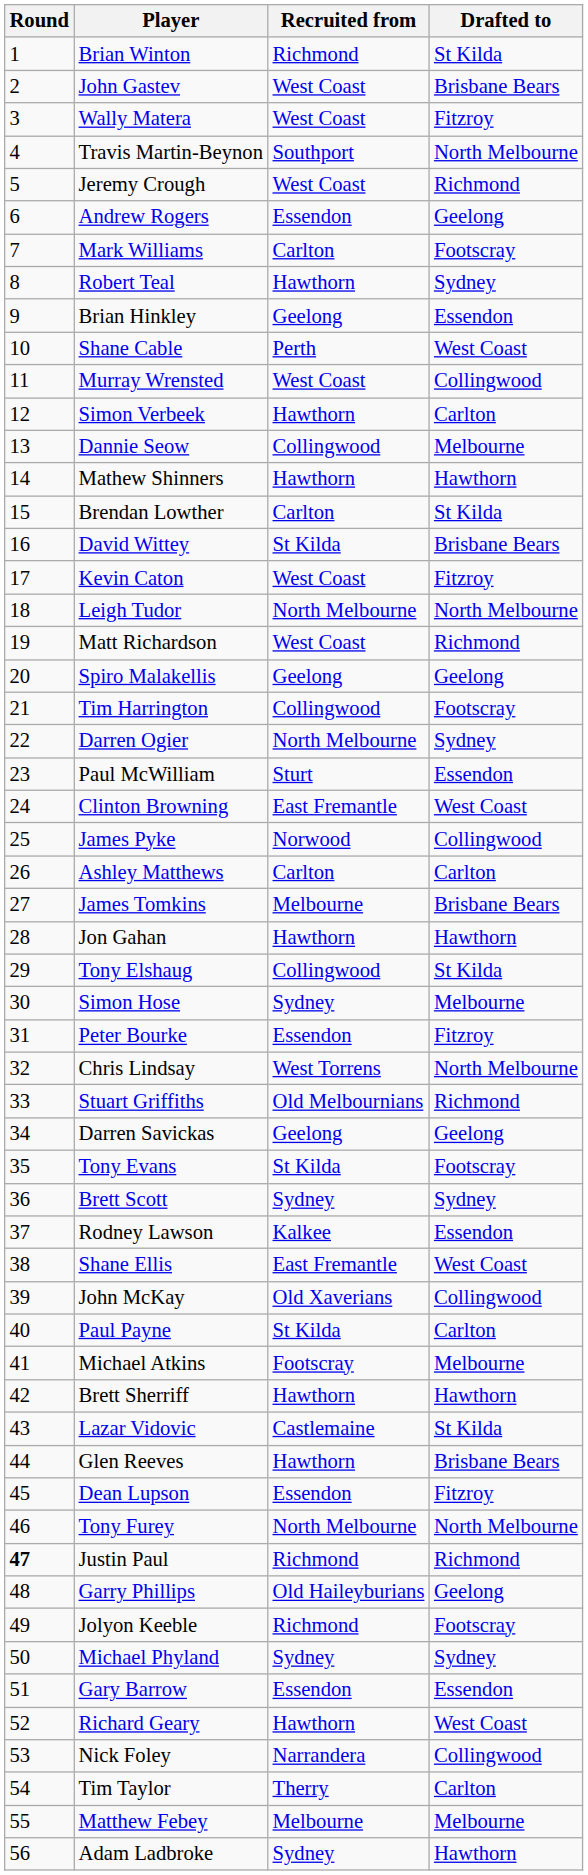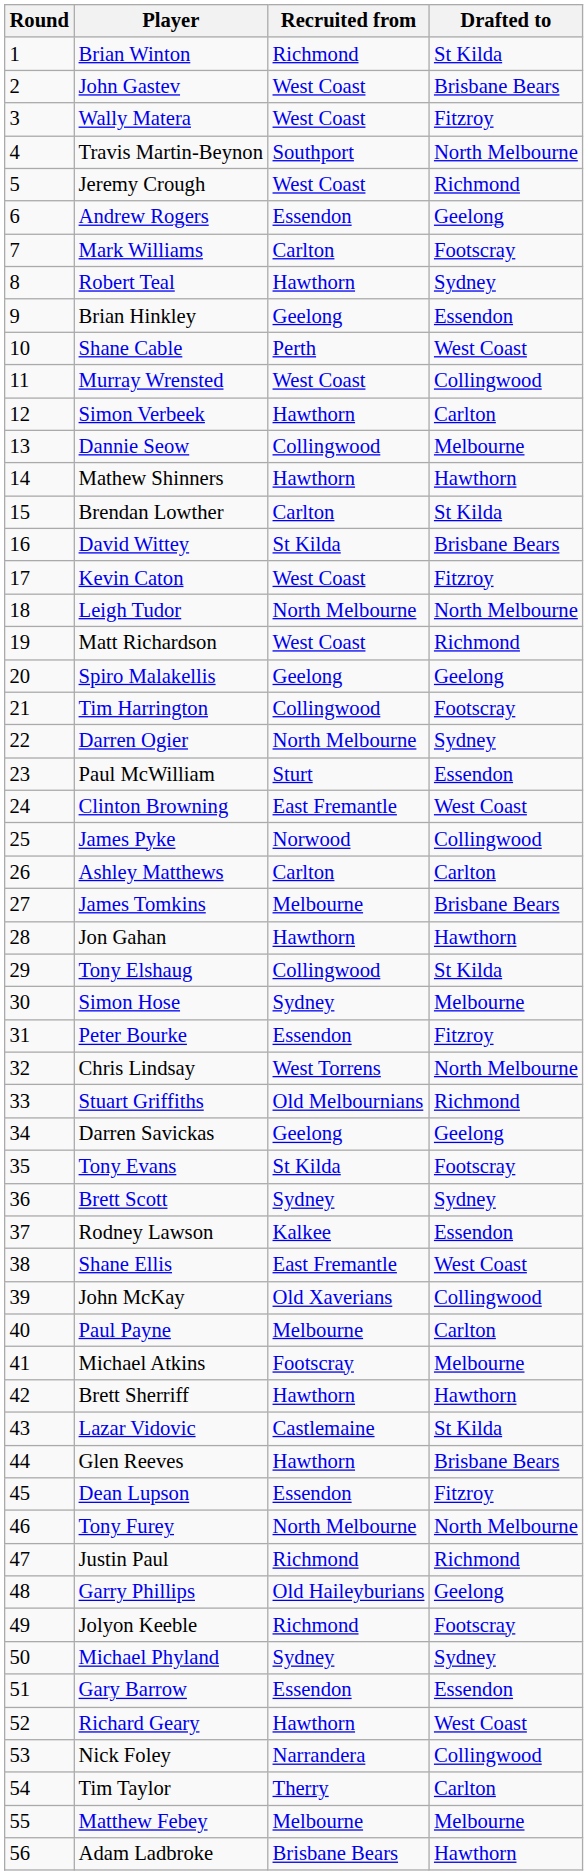Paul Payne | Recruited from: St Kilda -> Melbourne
Justin Paul | Round: bold -> normal
Adam Ladbroke | Recruited from: Sydney -> Brisbane Bears
